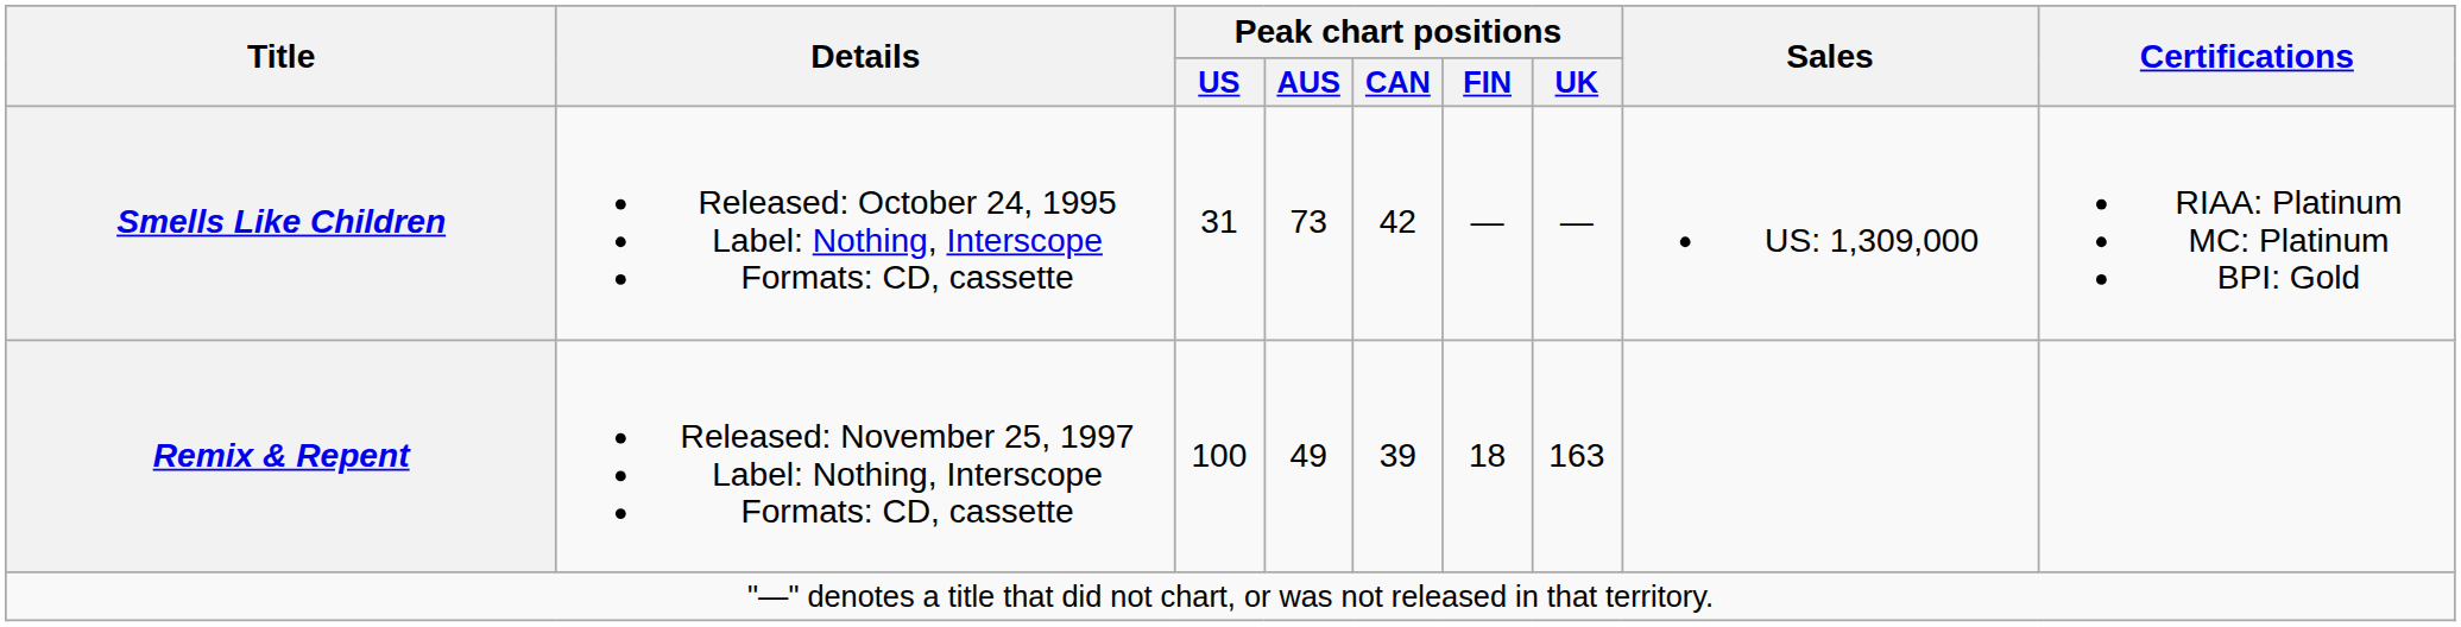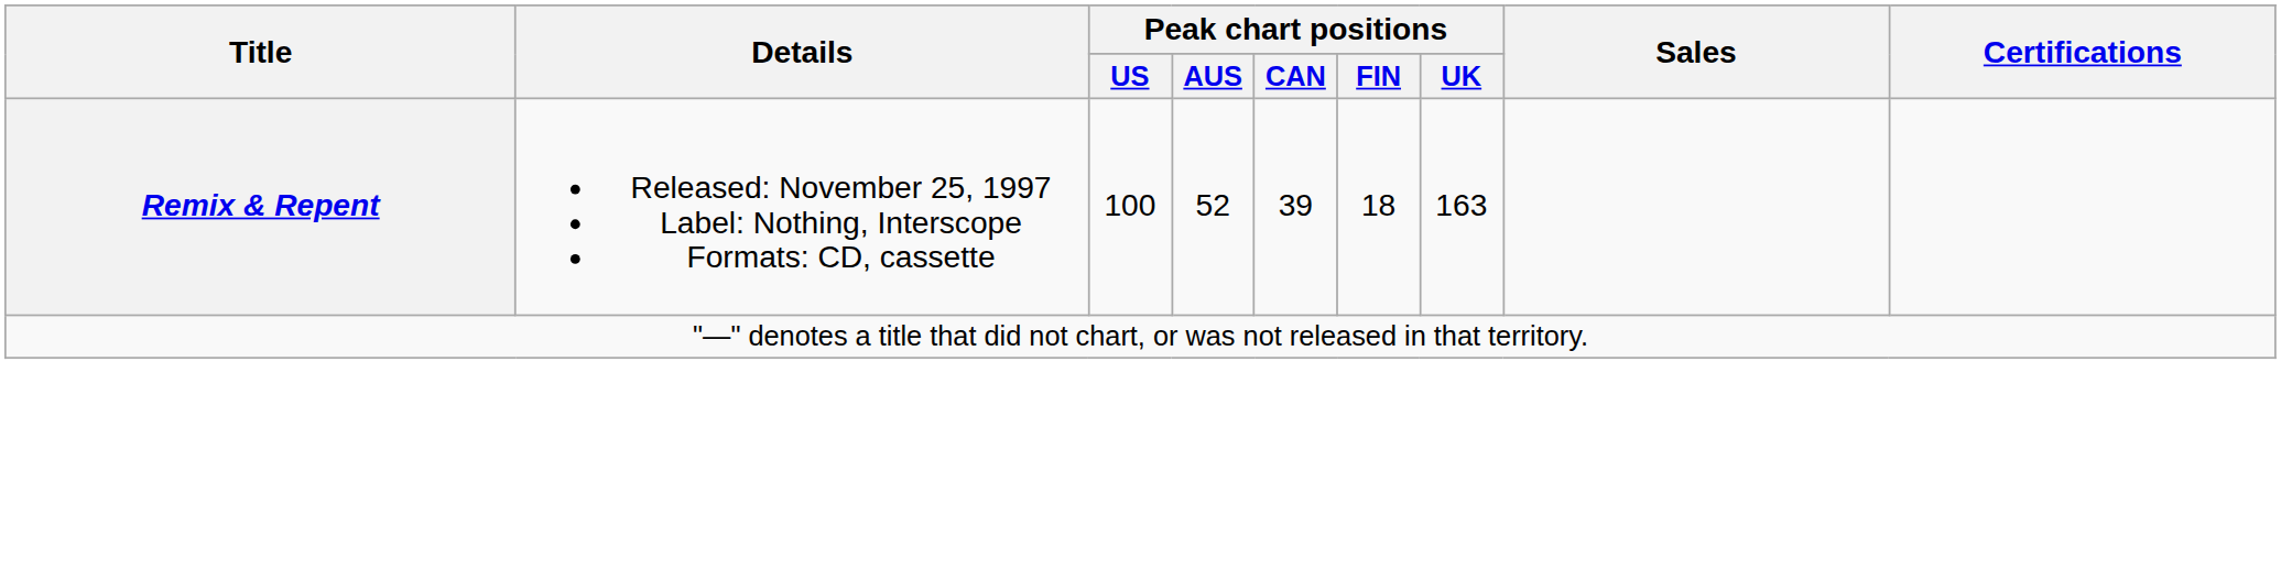- row: Smells Like Children | Released: October 24, 1995 Label: Nothing, Interscope Formats: CD, cassette | 31 | 73 | 42 | — | — | US: 1,309,000 | RIAA: Platinum MC: Platinum BPI: Gold
Remix & Repent | Peak chart positions / AUS: 49 -> 52
